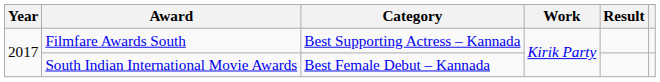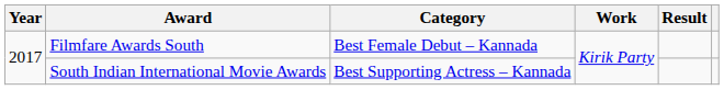Filmfare Awards South | Category: Best Supporting Actress – Kannada -> Best Female Debut – Kannada
South Indian International Movie Awards | Category: Best Female Debut – Kannada -> Best Supporting Actress – Kannada
